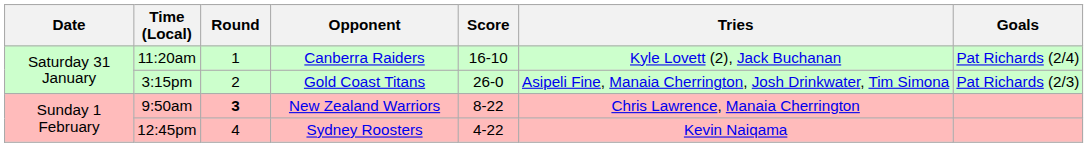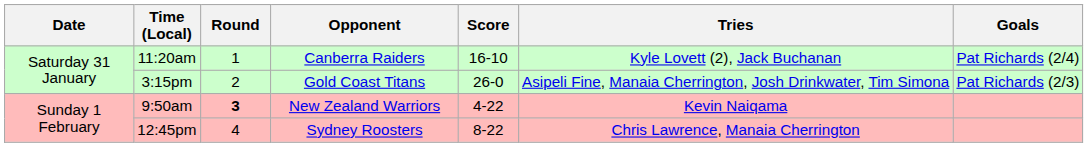9:50am | Score: 8-22 -> 4-22
9:50am | Tries: Chris Lawrence, Manaia Cherrington -> Kevin Naiqama
12:45pm | Score: 4-22 -> 8-22
12:45pm | Tries: Kevin Naiqama -> Chris Lawrence, Manaia Cherrington
